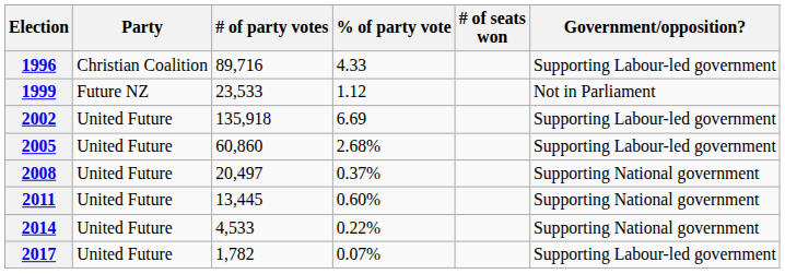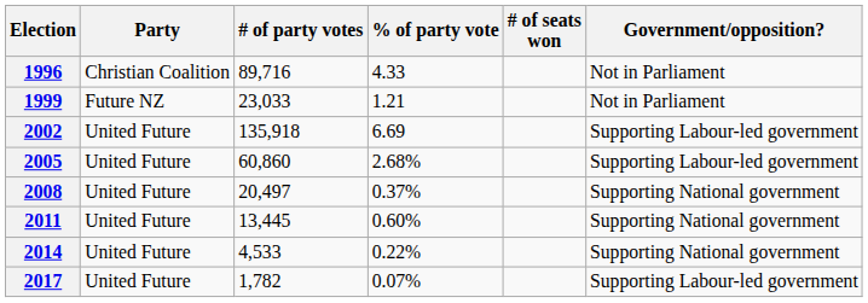1996 | Government/opposition?: Supporting Labour-led government -> Not in Parliament
1999 | # of party votes: 23,533 -> 23,033
1999 | % of party vote: 1.12 -> 1.21
